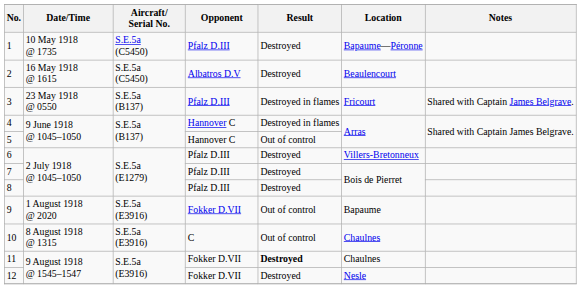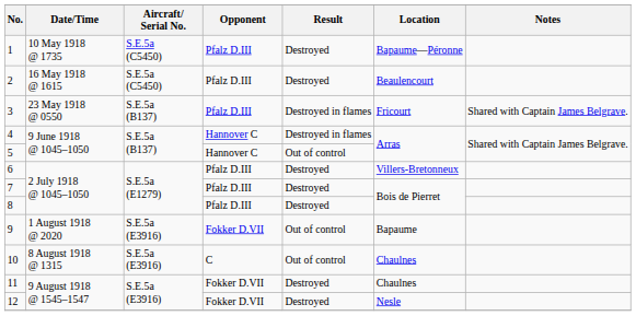2 | Opponent: Albatros D.V -> Pfalz D.III
11 | Result: bold -> normal
